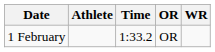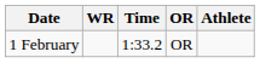columns swapped: Athlete <-> WR
